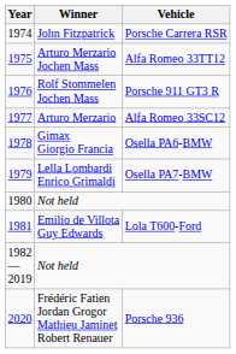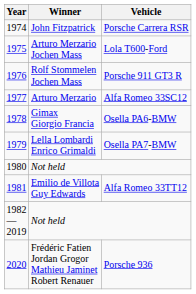Arturo Merzario Jochen Mass | Vehicle: Alfa Romeo 33TT12 -> Lola T600-Ford
Emilio de Villota Guy Edwards | Vehicle: Lola T600-Ford -> Alfa Romeo 33TT12
